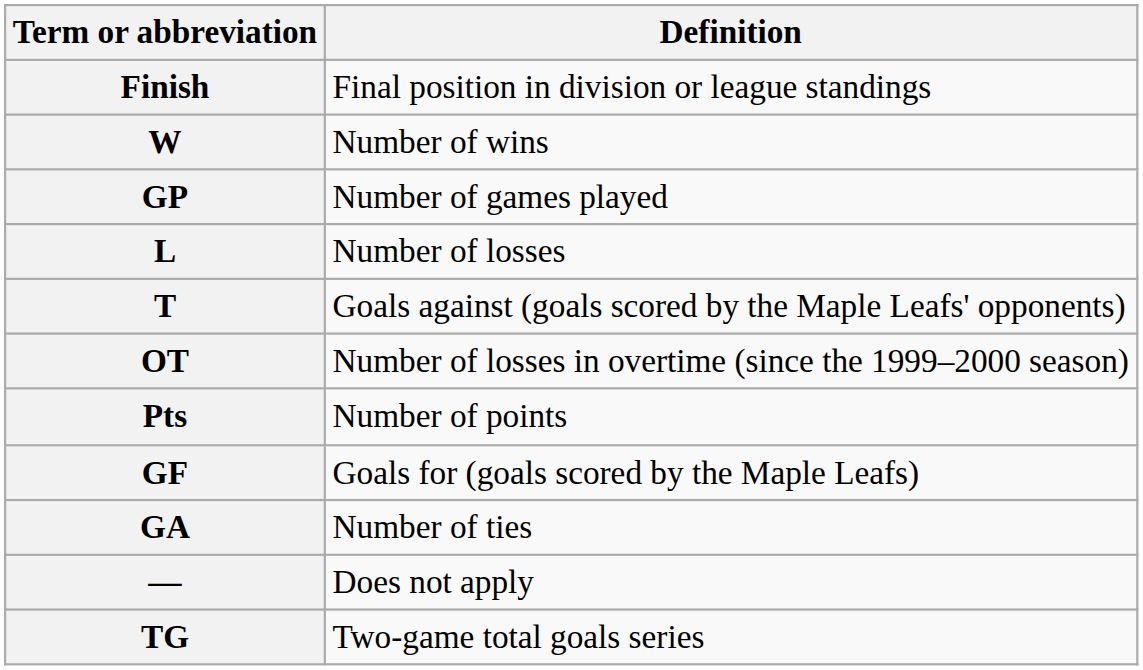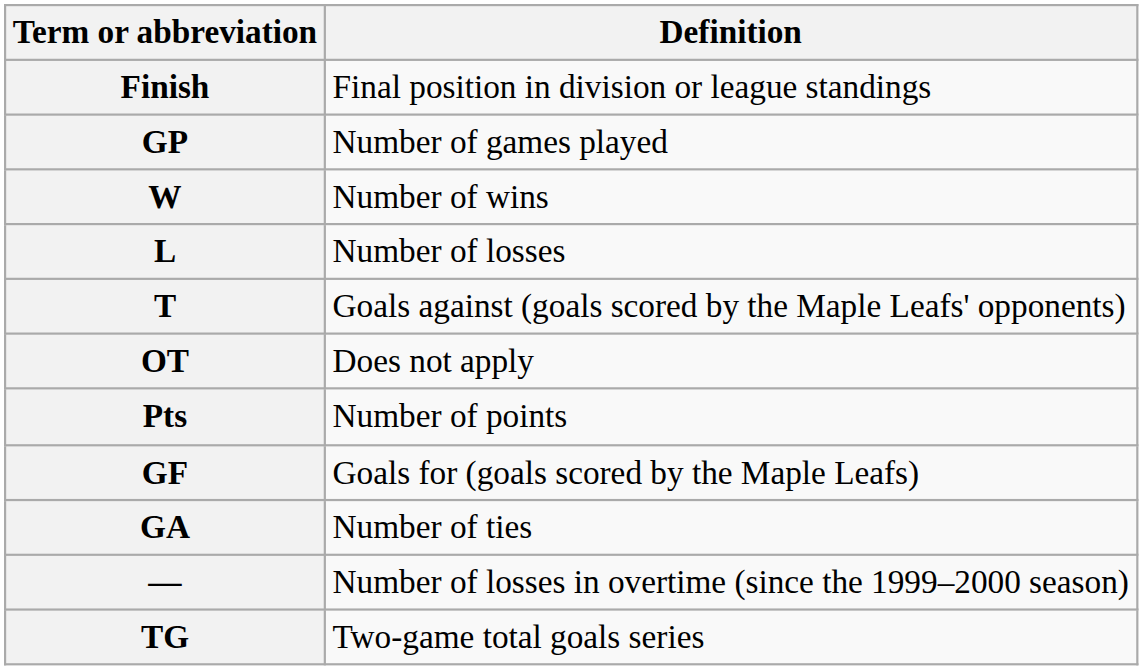rows swapped: GP <-> W
OT | Definition: Number of losses in overtime (since the 1999–2000 season) -> Does not apply
— | Definition: Does not apply -> Number of losses in overtime (since the 1999–2000 season)
